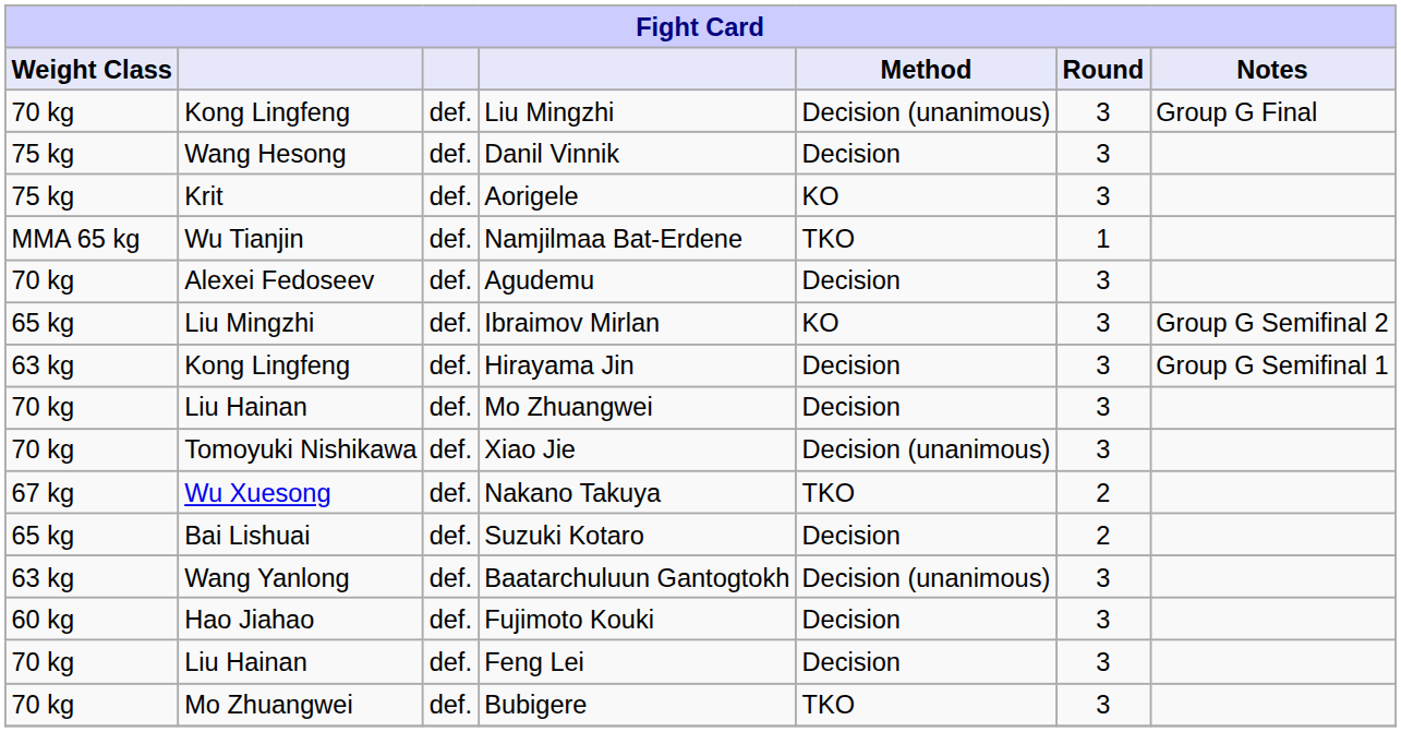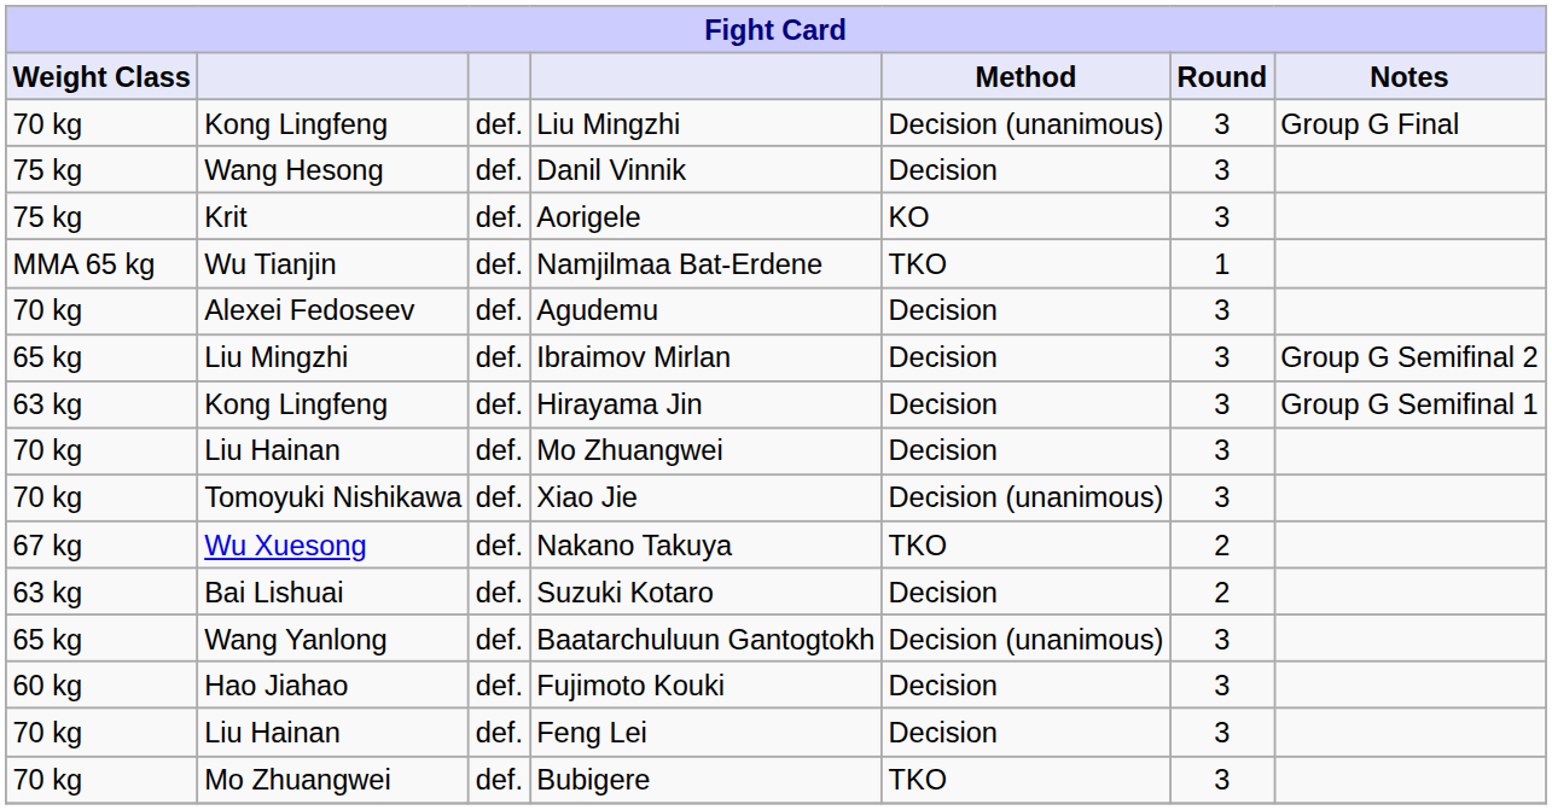Ibraimov Mirlan | Method: KO -> Decision
Suzuki Kotaro | Weight Class: 65 kg -> 63 kg
Baatarchuluun Gantogtokh | Weight Class: 63 kg -> 65 kg
